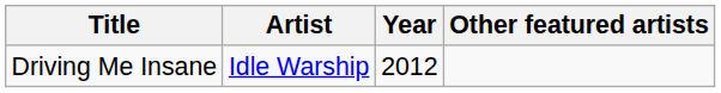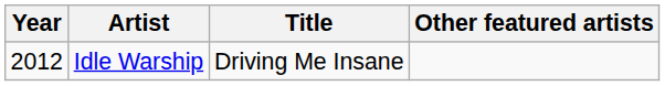columns swapped: Year <-> Title
